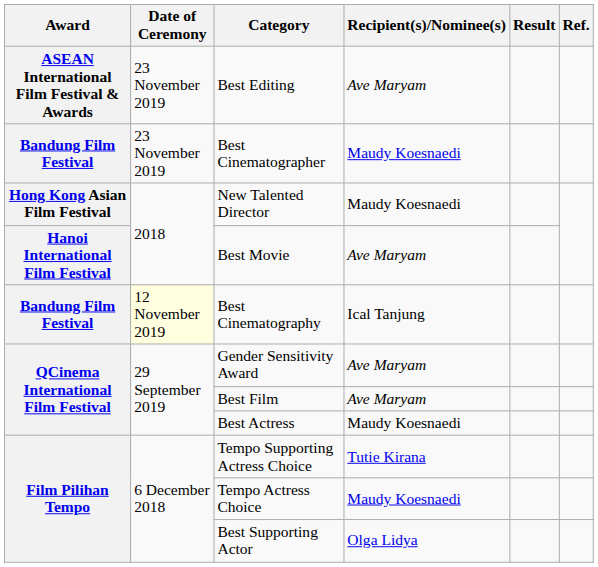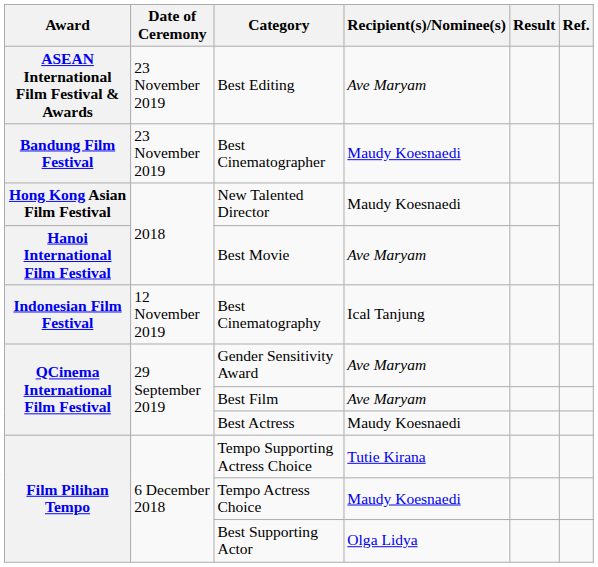Best Cinematography | Award: Bandung Film Festival -> Indonesian Film Festival
Best Cinematography | Date of Ceremony: lightyellow background -> no background
